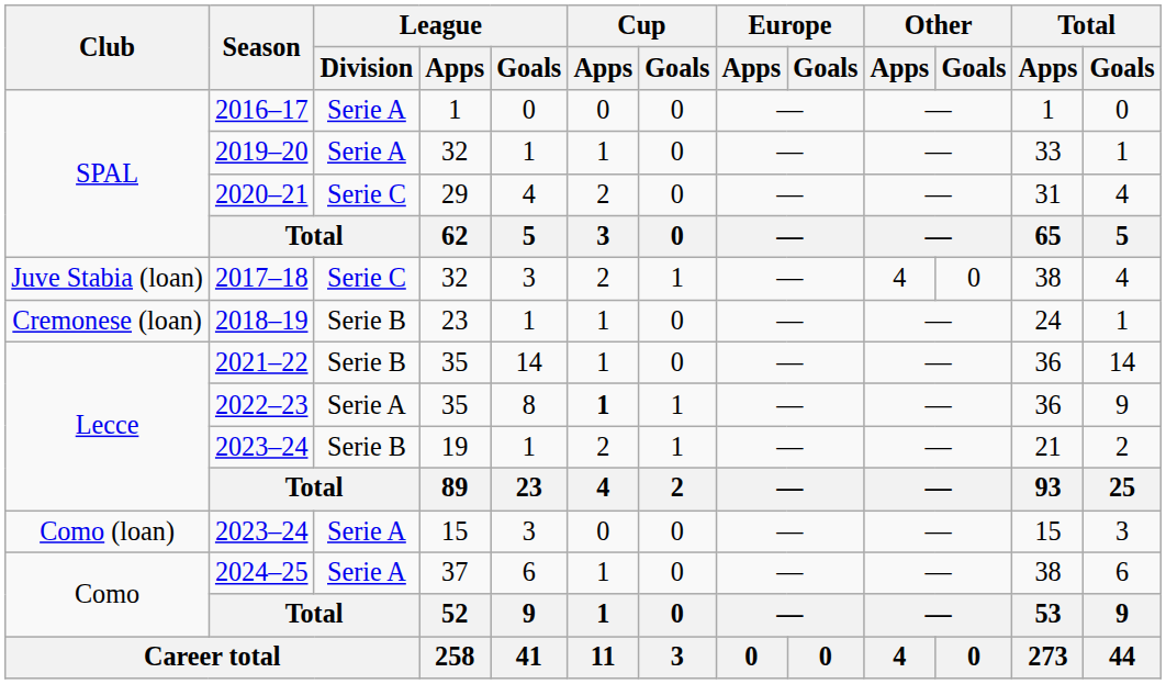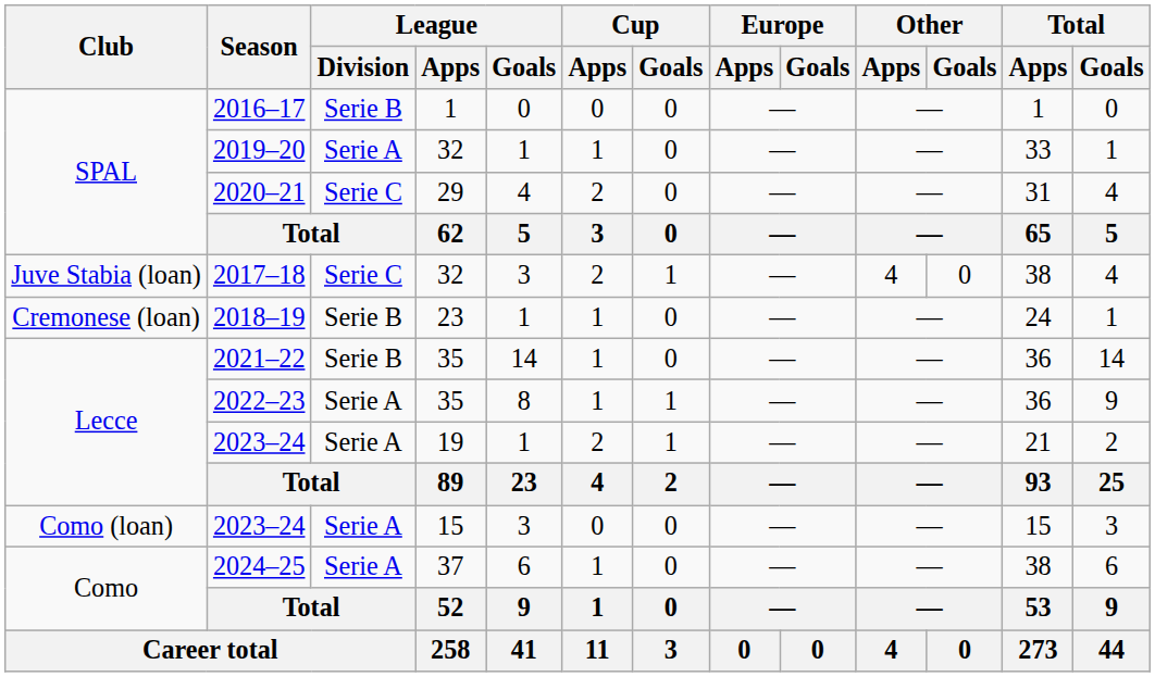2016–17 | League / Division: Serie A -> Serie B
2022–23 | Cup / Apps: bold -> normal
2023–24 / 19 | League / Division: Serie B -> Serie A
